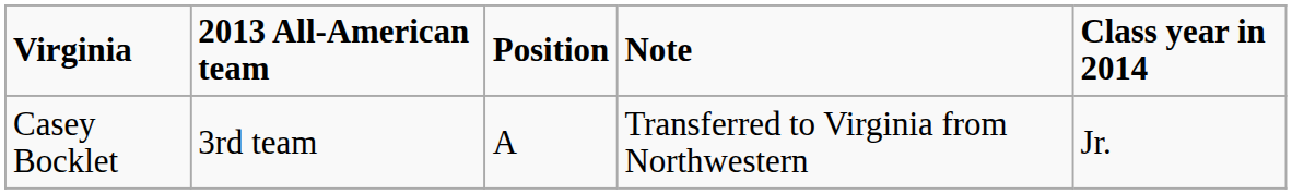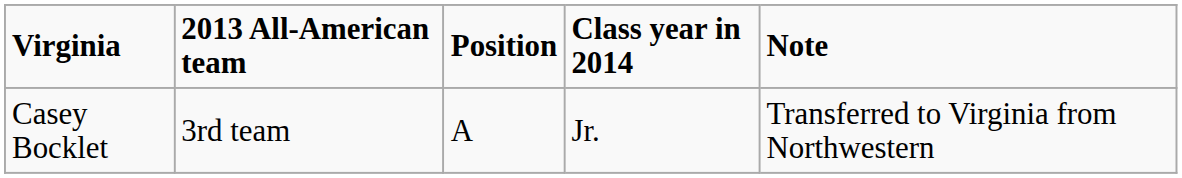columns swapped: Class year in 2014 <-> Note
